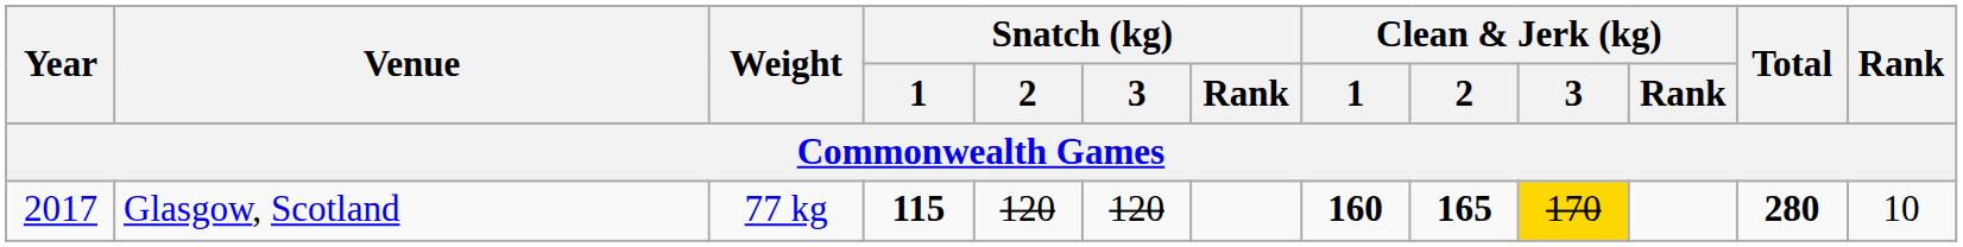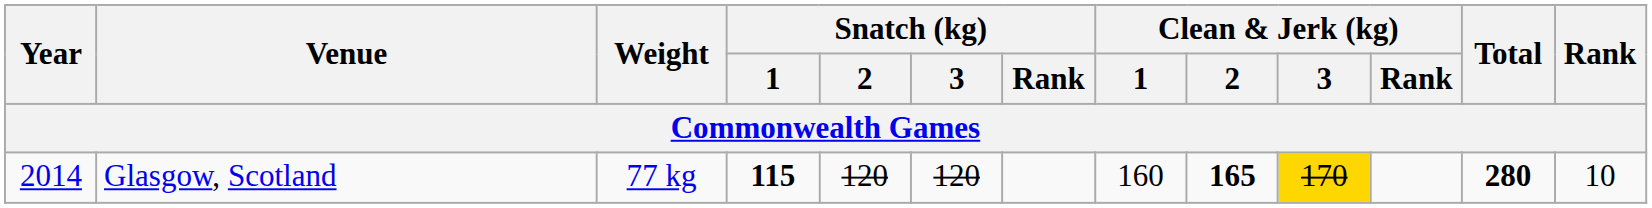Glasgow, Scotland | Year: 2017 -> 2014
Glasgow, Scotland | Clean & Jerk (kg) / 1: bold -> normal
